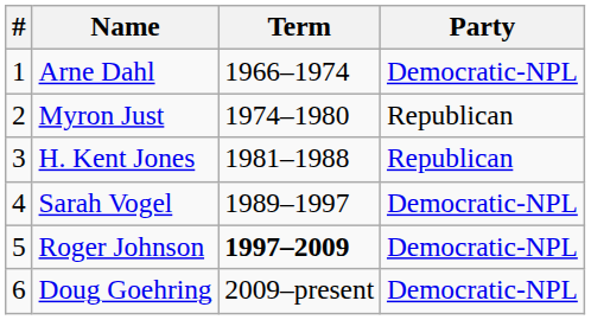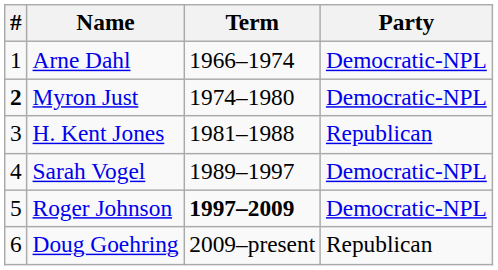Myron Just | #: normal -> bold
Myron Just | Party: Republican -> Democratic-NPL
Doug Goehring | Party: Democratic-NPL -> Republican
